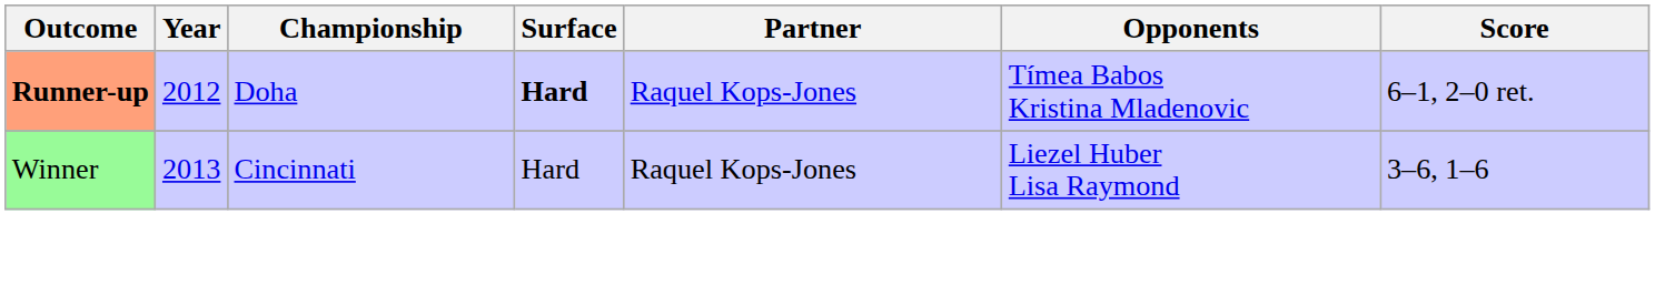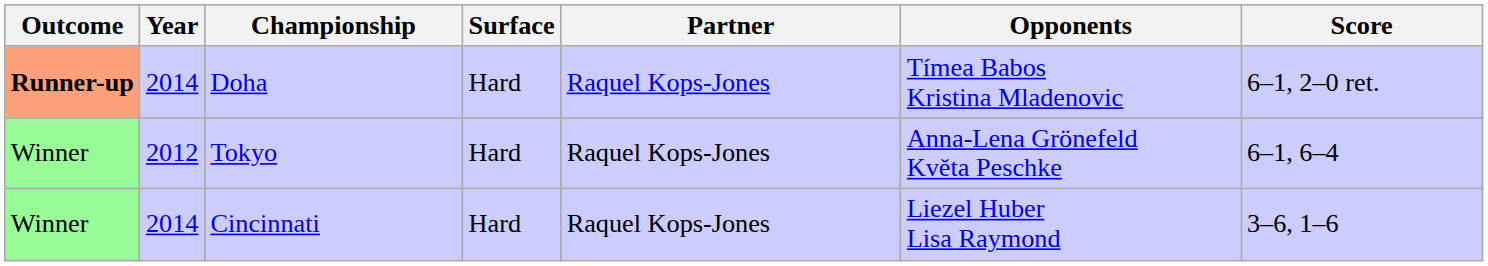Doha | Year: 2012 -> 2014
Doha | Surface: bold -> normal
+ row: Winner | 2012 | Tokyo | Hard | Raquel Kops-Jones | Anna-Lena Grönefeld Květa Peschke | 6–1, 6–4
Cincinnati | Year: 2013 -> 2014
